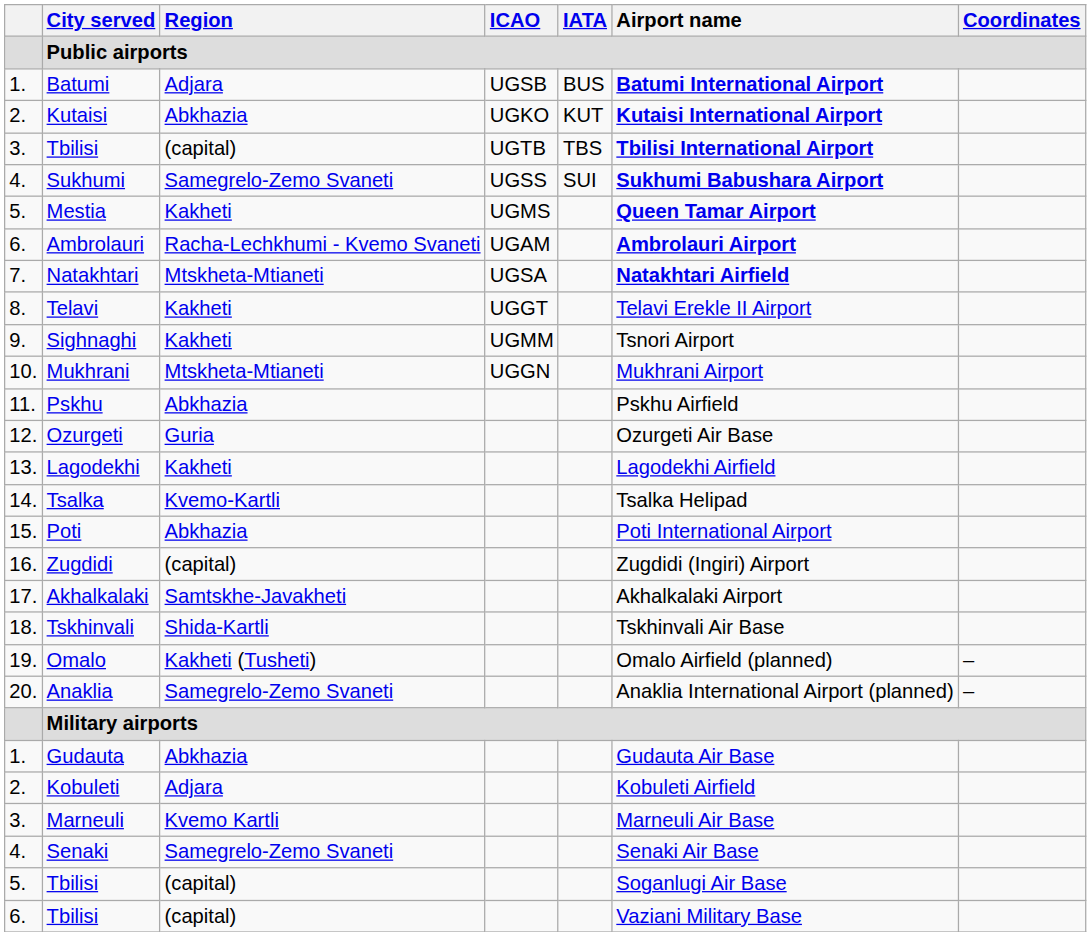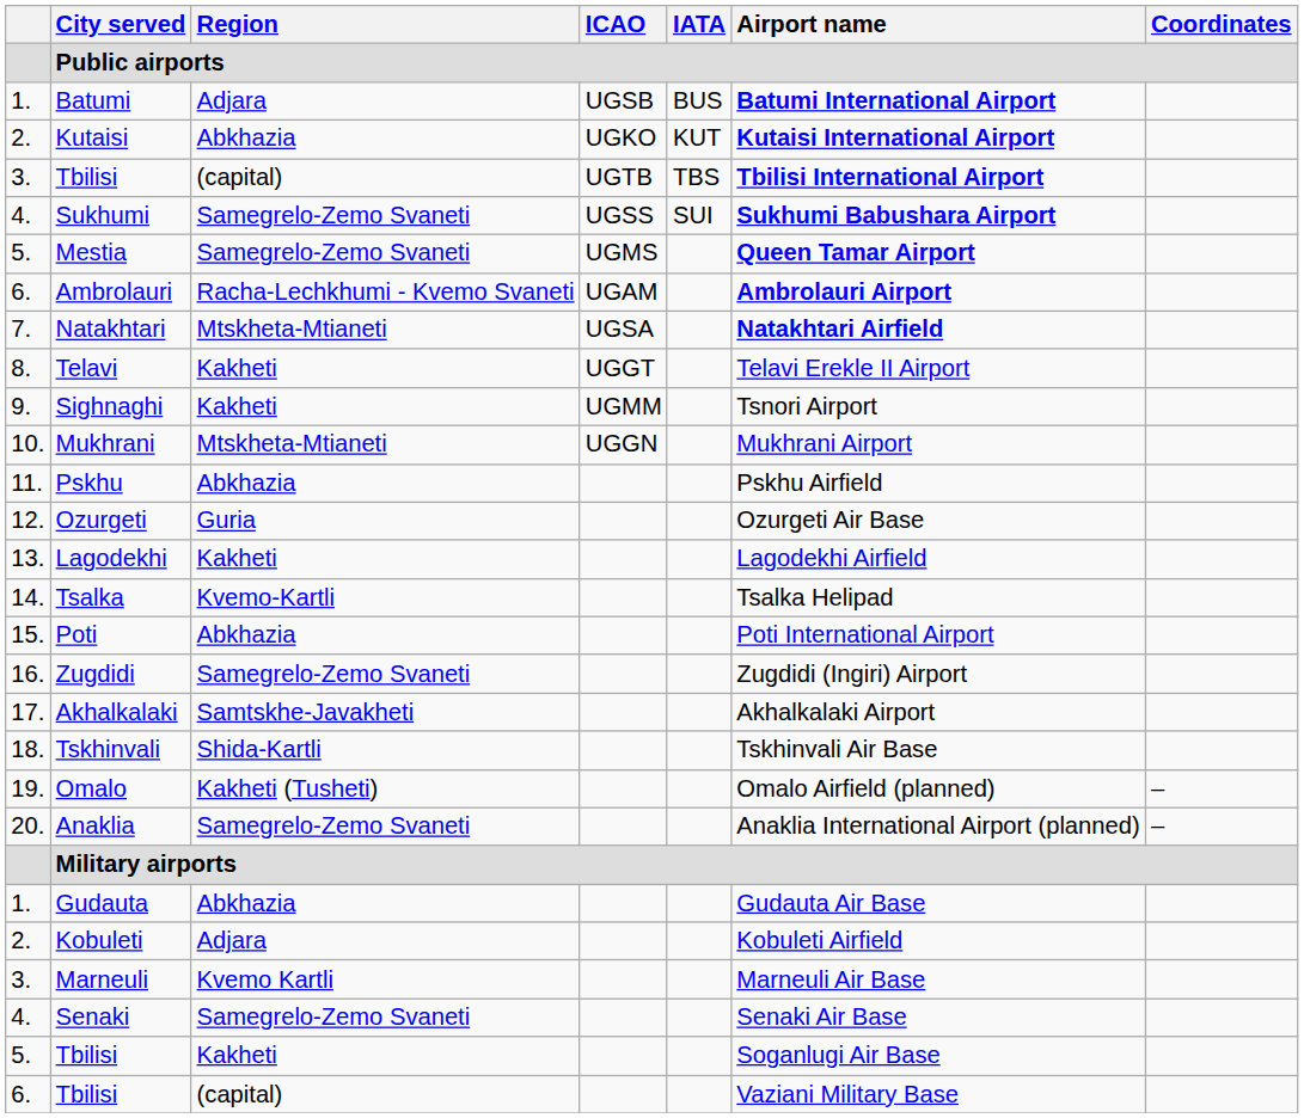Mestia | Region: Kakheti -> Samegrelo-Zemo Svaneti
Zugdidi | Region: (capital) -> Samegrelo-Zemo Svaneti
5. / Tbilisi | Region: (capital) -> Kakheti
